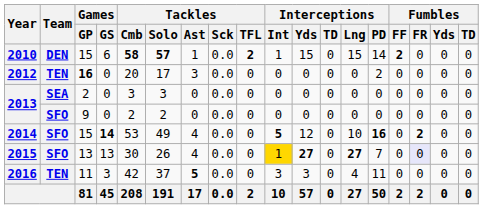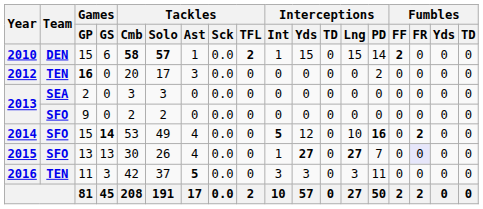2015 | Interceptions / Int: gold background -> no background
2016 | Interceptions / Lng: 4 -> 3
